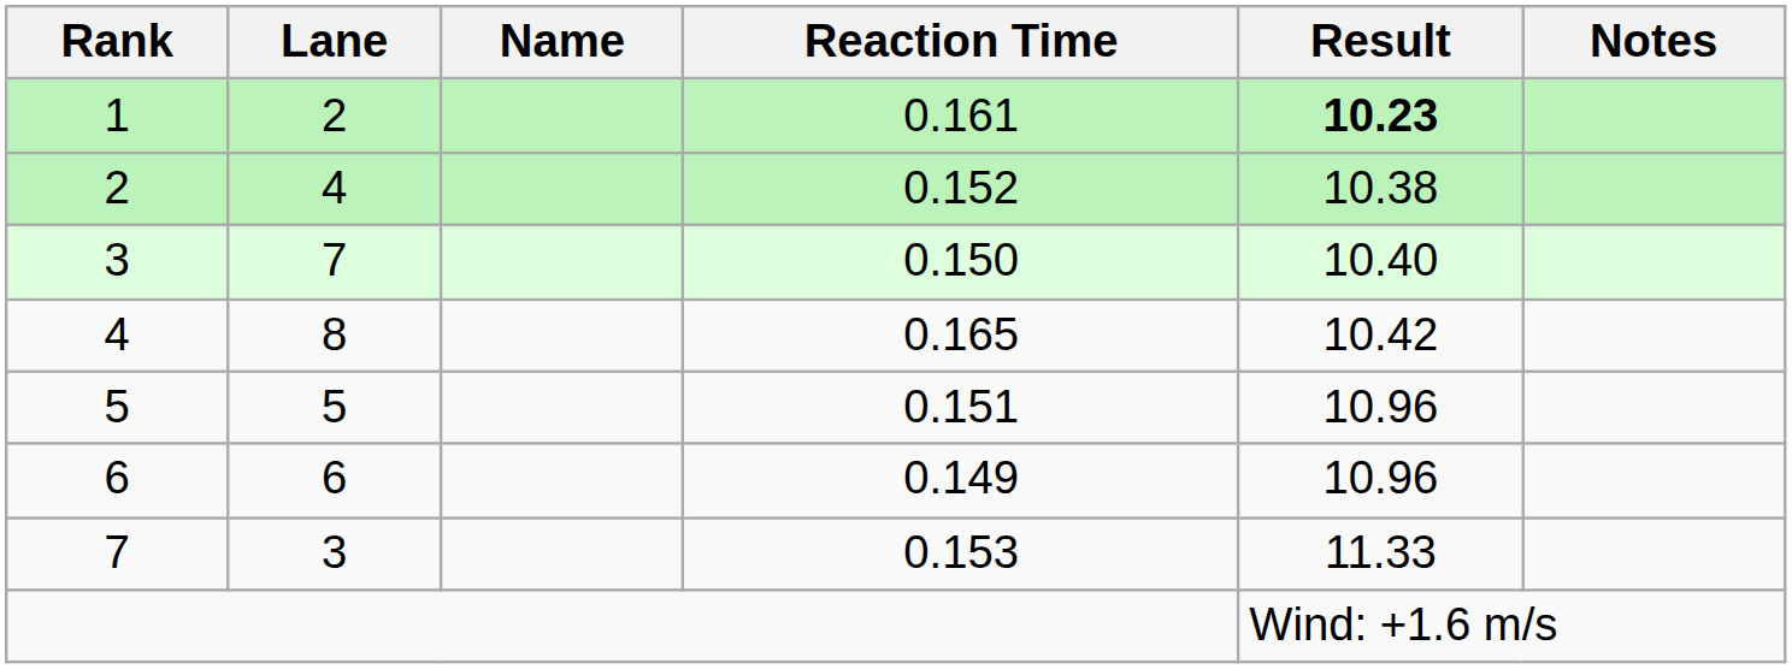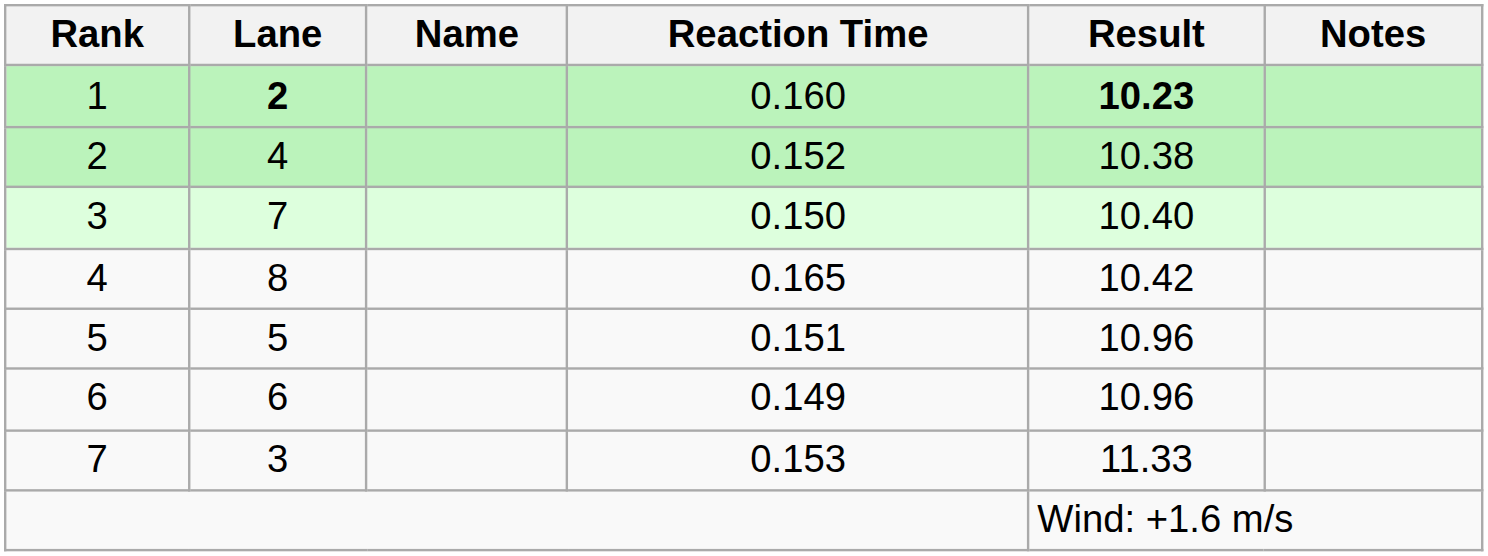1 | Lane: normal -> bold
1 | Reaction Time: 0.161 -> 0.160
